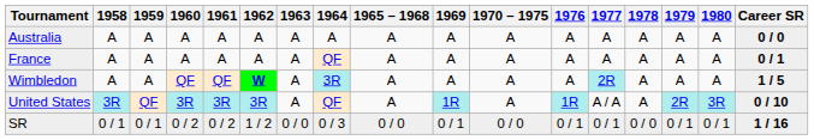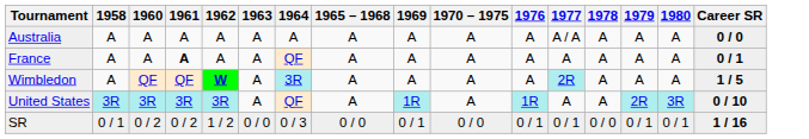- column: 1959 | A | A | A | QF | 0 / 1
Australia | 1977: A -> A / A
France | 1961: normal -> bold
United States | 1977: A / A -> A
